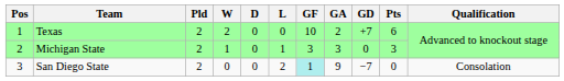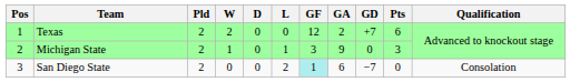Texas | GF: 10 -> 12
Michigan State | GA: 3 -> 9
San Diego State | GA: 9 -> 6
